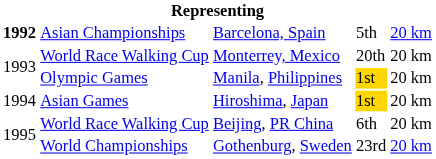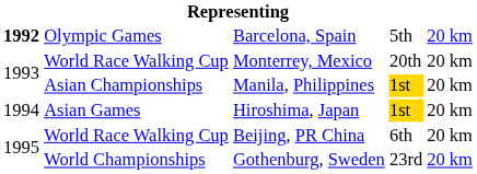Barcelona, Spain | column 2: Asian Championships -> Olympic Games
Manila, Philippines | column 2: Olympic Games -> Asian Championships
